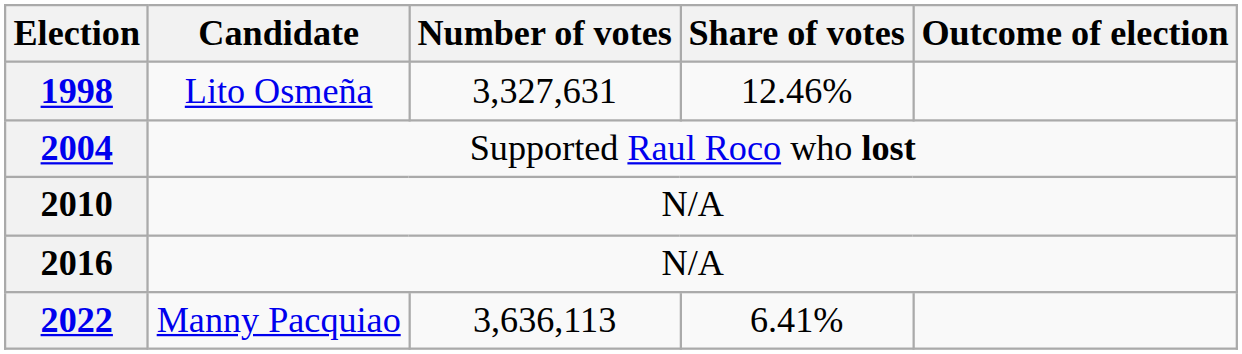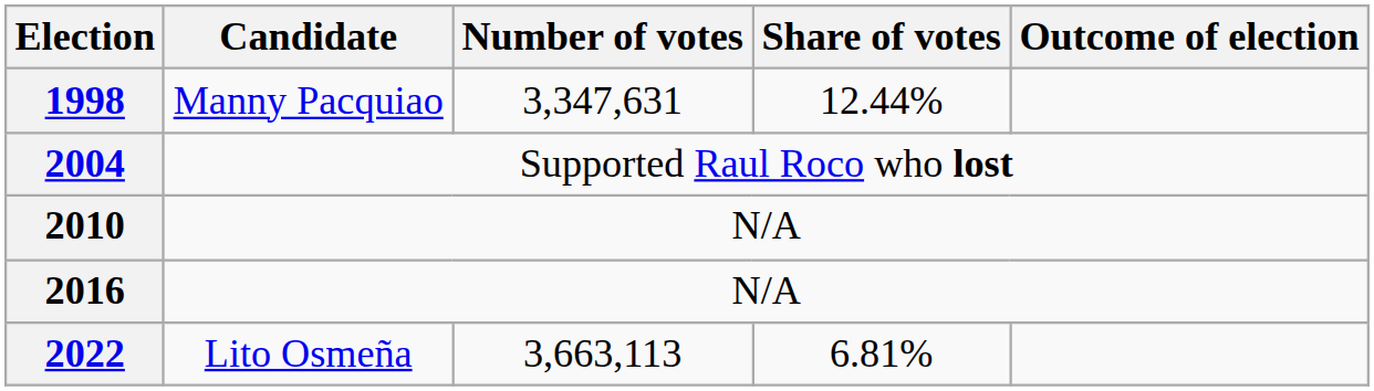1998 | Candidate: Lito Osmeña -> Manny Pacquiao
1998 | Number of votes: 3,327,631 -> 3,347,631
1998 | Share of votes: 12.46% -> 12.44%
2022 | Candidate: Manny Pacquiao -> Lito Osmeña
2022 | Number of votes: 3,636,113 -> 3,663,113
2022 | Share of votes: 6.41% -> 6.81%
